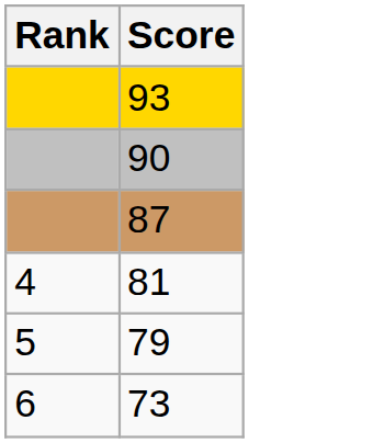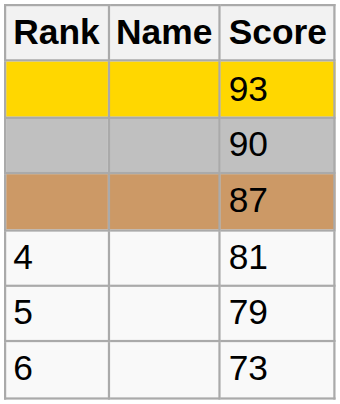+ column: Name
